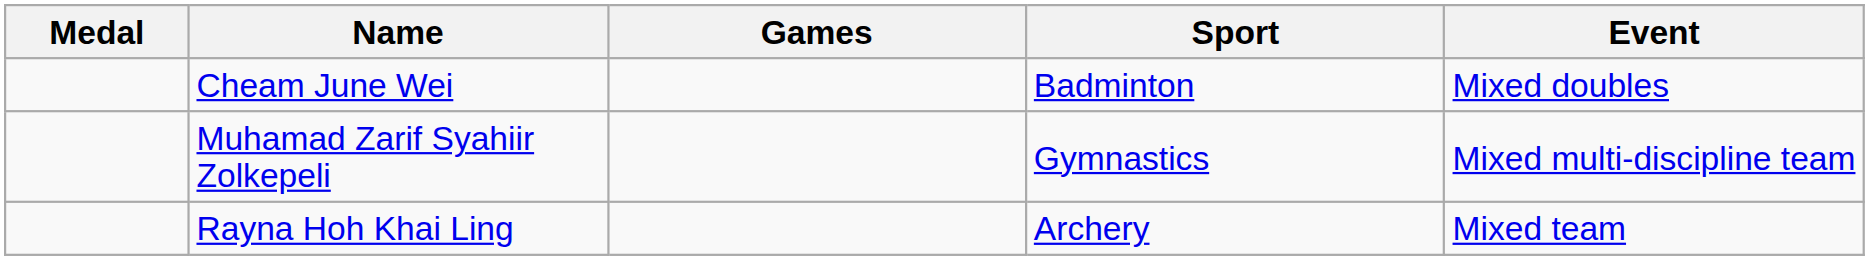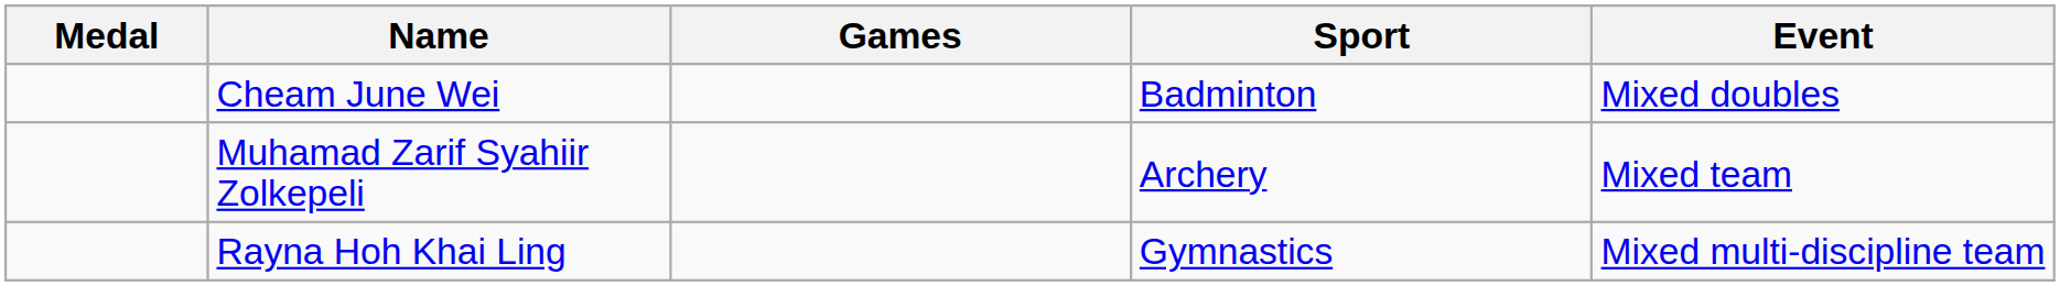Muhamad Zarif Syahiir Zolkepeli | Sport: Gymnastics -> Archery
Muhamad Zarif Syahiir Zolkepeli | Event: Mixed multi-discipline team -> Mixed team
Rayna Hoh Khai Ling | Sport: Archery -> Gymnastics
Rayna Hoh Khai Ling | Event: Mixed team -> Mixed multi-discipline team
